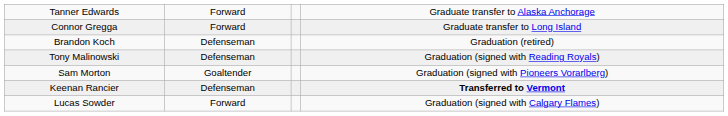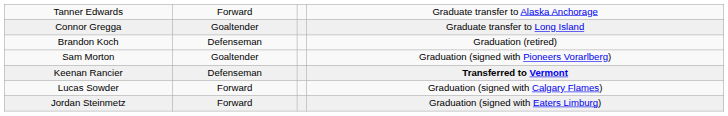Connor Gregga | column 2: Forward -> Goaltender
- row: Tony Malinowski | Defenseman | Graduation (signed with Reading Royals)
+ row: Jordan Steinmetz | Forward | Graduation (signed with Eaters Limburg)
